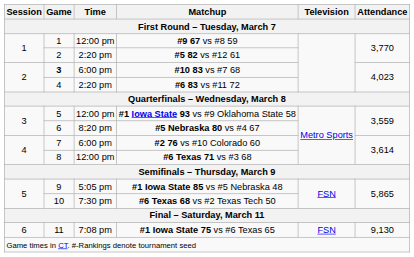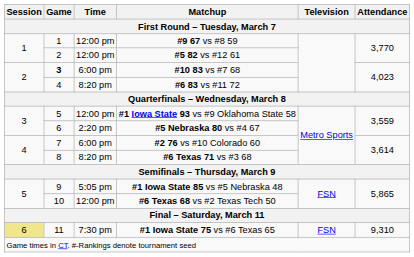#5 82 vs #12 61 | Time: 2:20 pm -> 12:00 pm
#6 83 vs #11 72 | Time: 2:20 pm -> 8:20 pm
#5 Nebraska 80 vs #4 67 | Time: 8:20 pm -> 2:20 pm
#6 Texas 71 vs #3 68 | Time: 12:00 pm -> 8:20 pm
#6 Texas 68 vs #2 Texas Tech 50 | Time: 7:30 pm -> 12:00 pm
#1 Iowa State 75 vs #6 Texas 65 | Session: no background -> khaki background
#1 Iowa State 75 vs #6 Texas 65 | Time: 7:08 pm -> 7:30 pm
#1 Iowa State 75 vs #6 Texas 65 | Attendance: 9,130 -> 9,310
